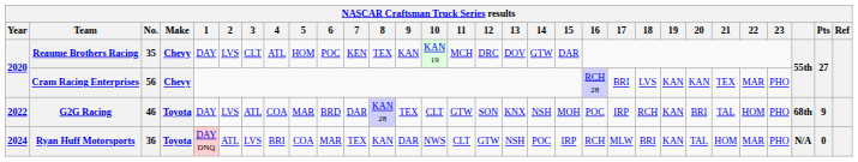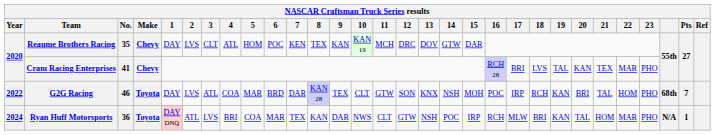Cram Racing Enterprises | No.: 56 -> 41
Cram Racing Enterprises | 19: KAN -> TAL
G2G Racing | Pts: 9 -> 7
Ryan Huff Motorsports | Pts: 0 -> 1
